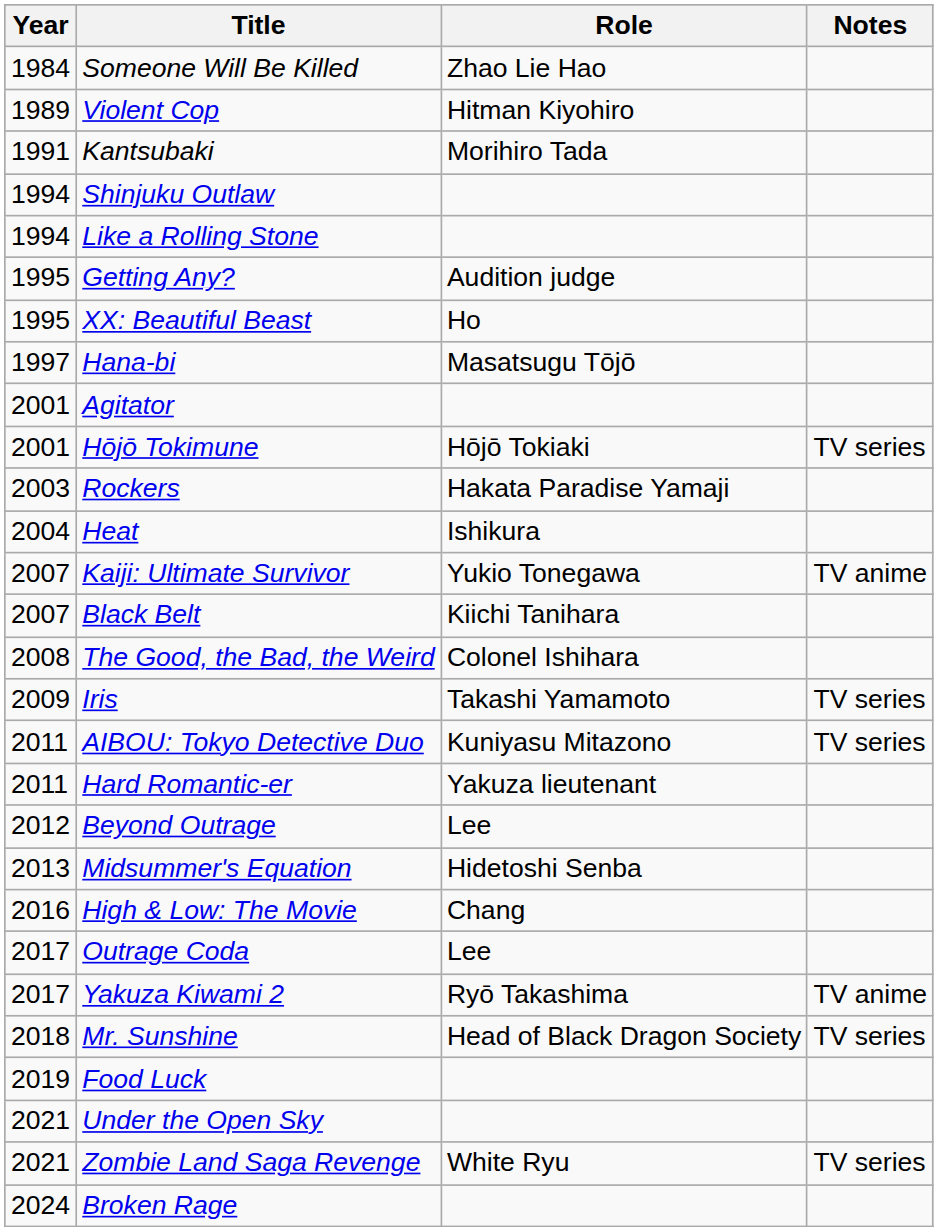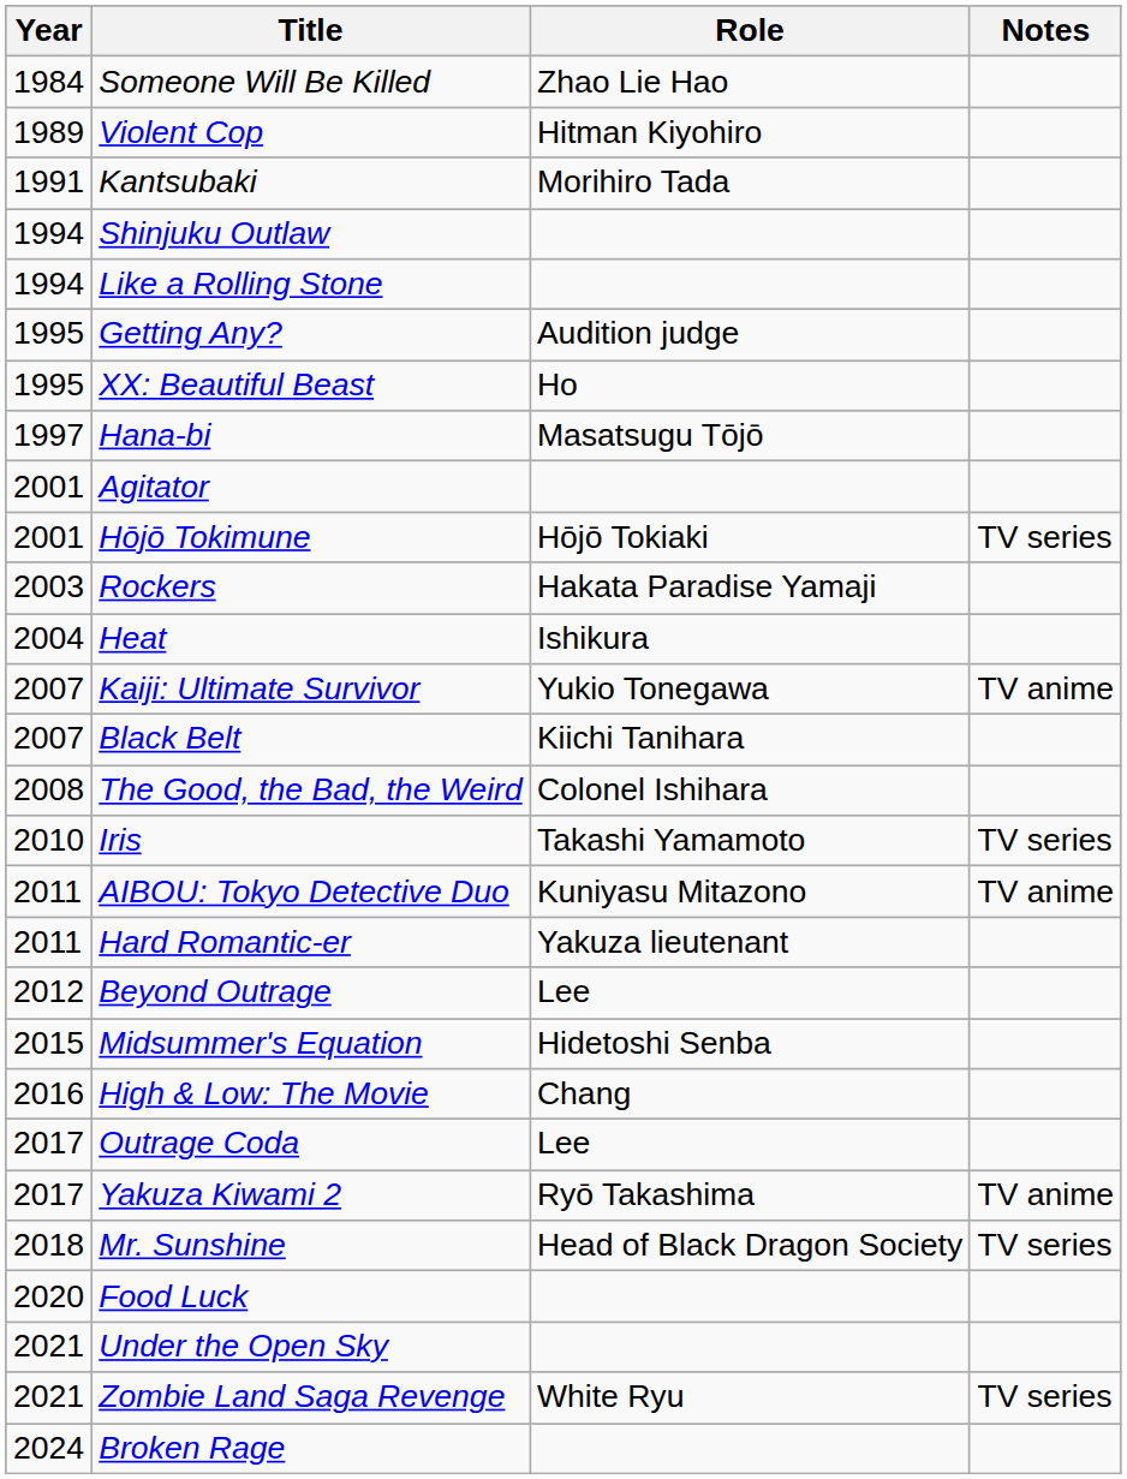Iris | Year: 2009 -> 2010
AIBOU: Tokyo Detective Duo | Notes: TV series -> TV anime
Midsummer's Equation | Year: 2013 -> 2015
Food Luck | Year: 2019 -> 2020
